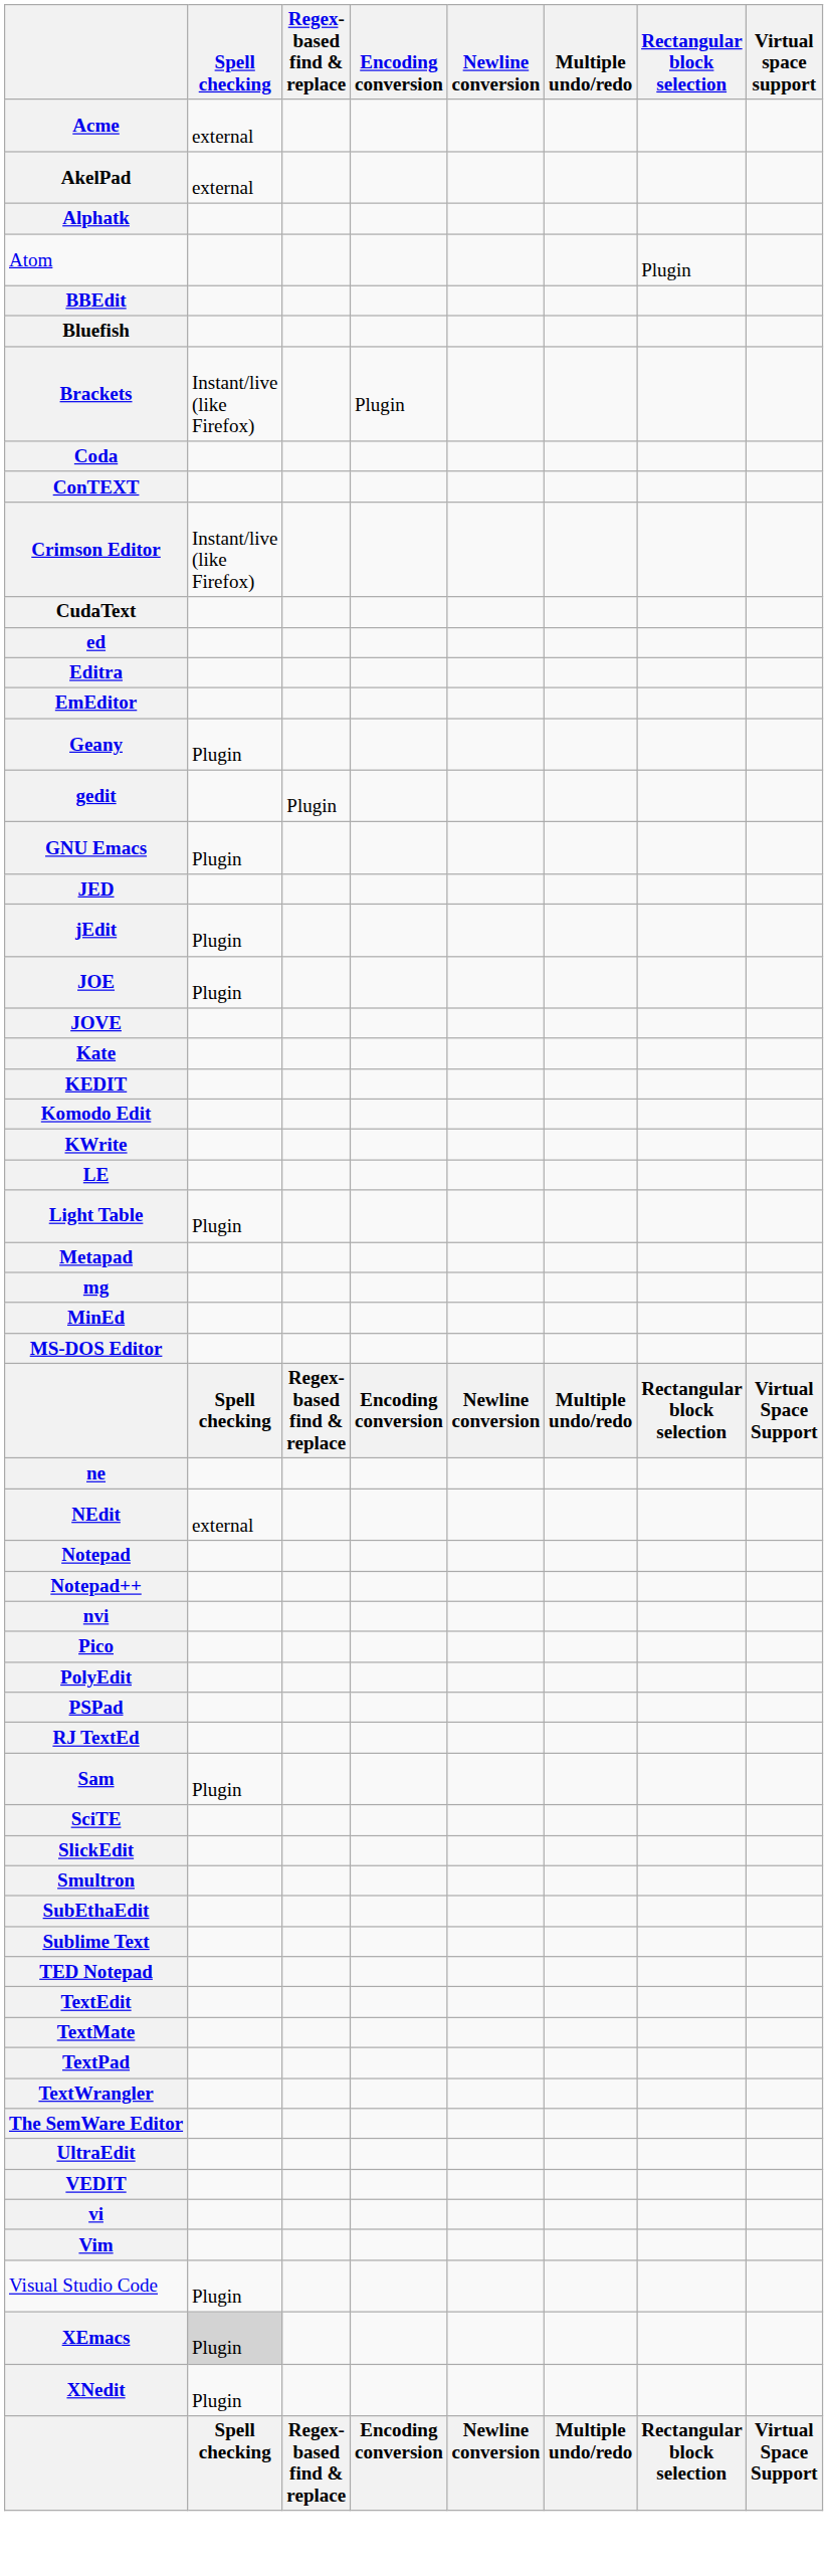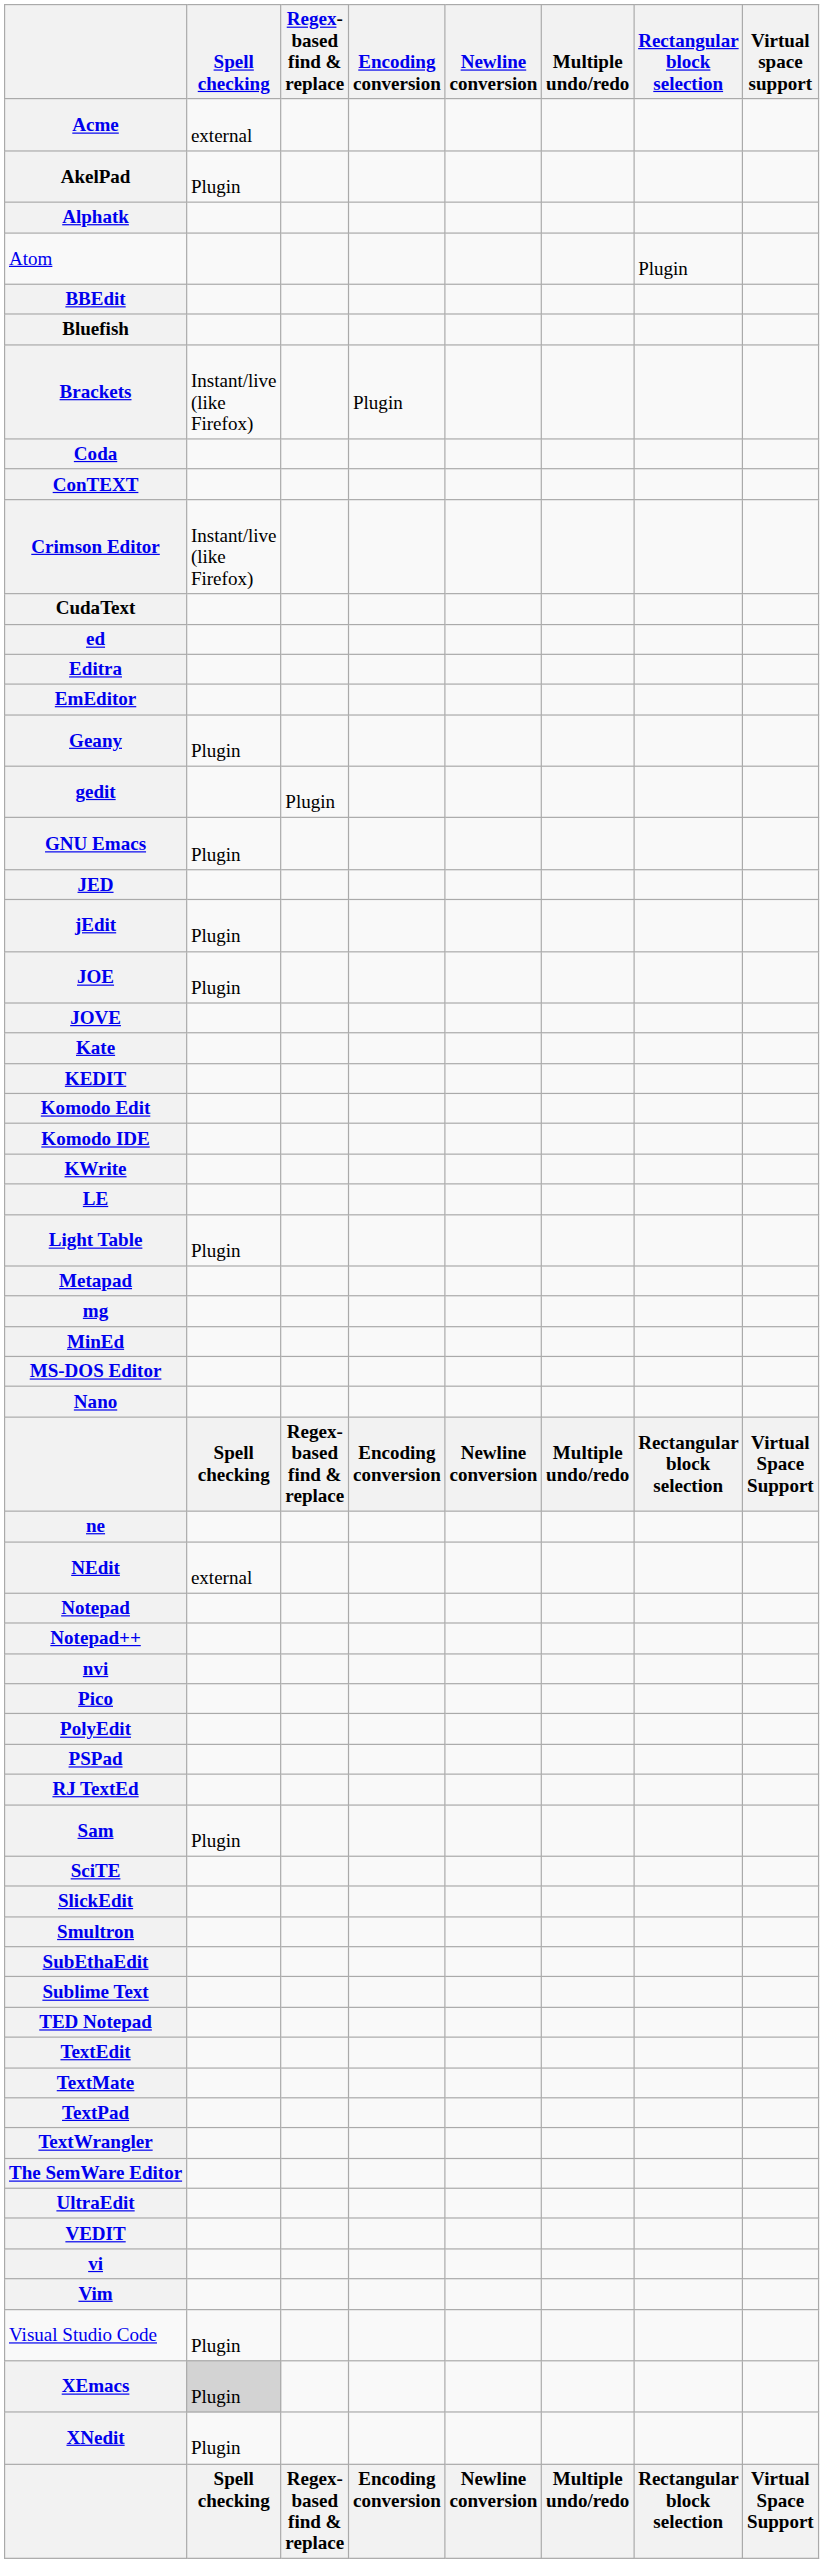AkelPad | Spell checking: external -> Plugin
+ row: Komodo IDE
+ row: Nano
